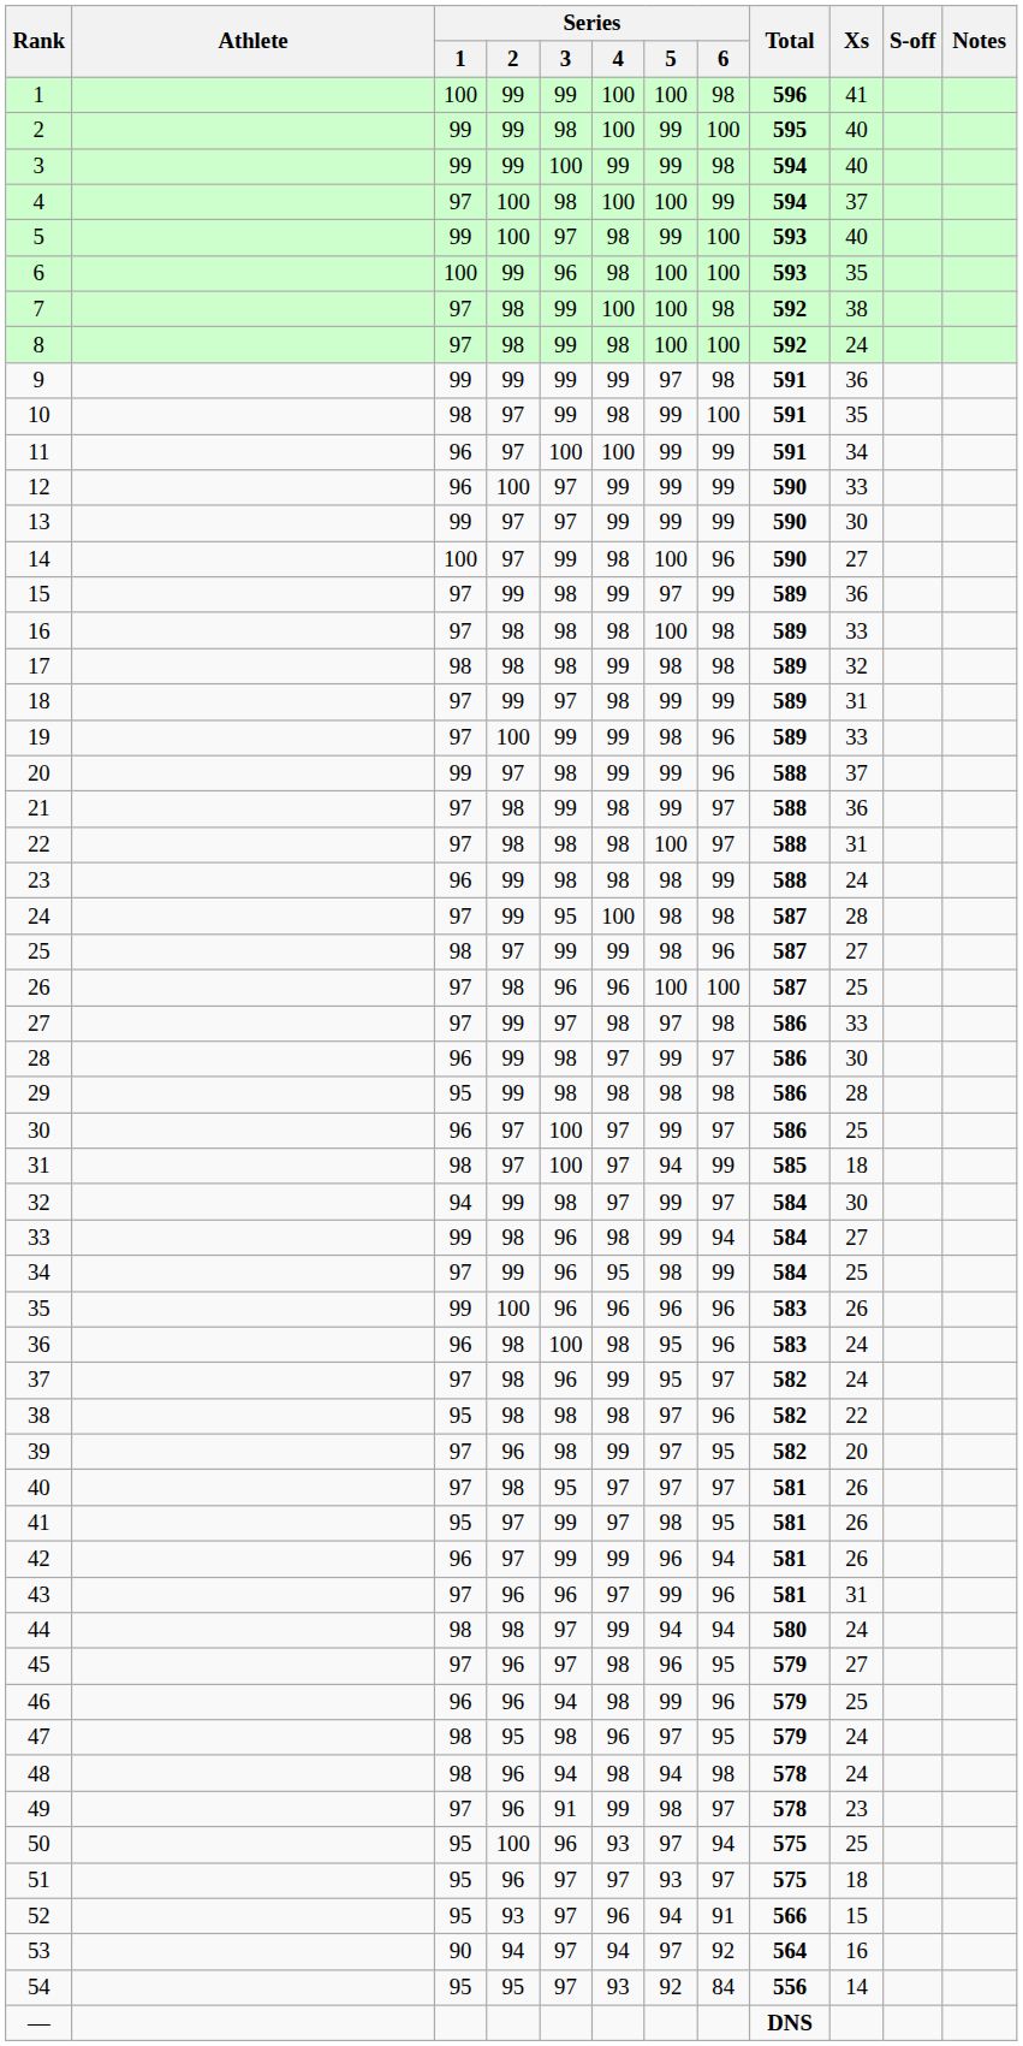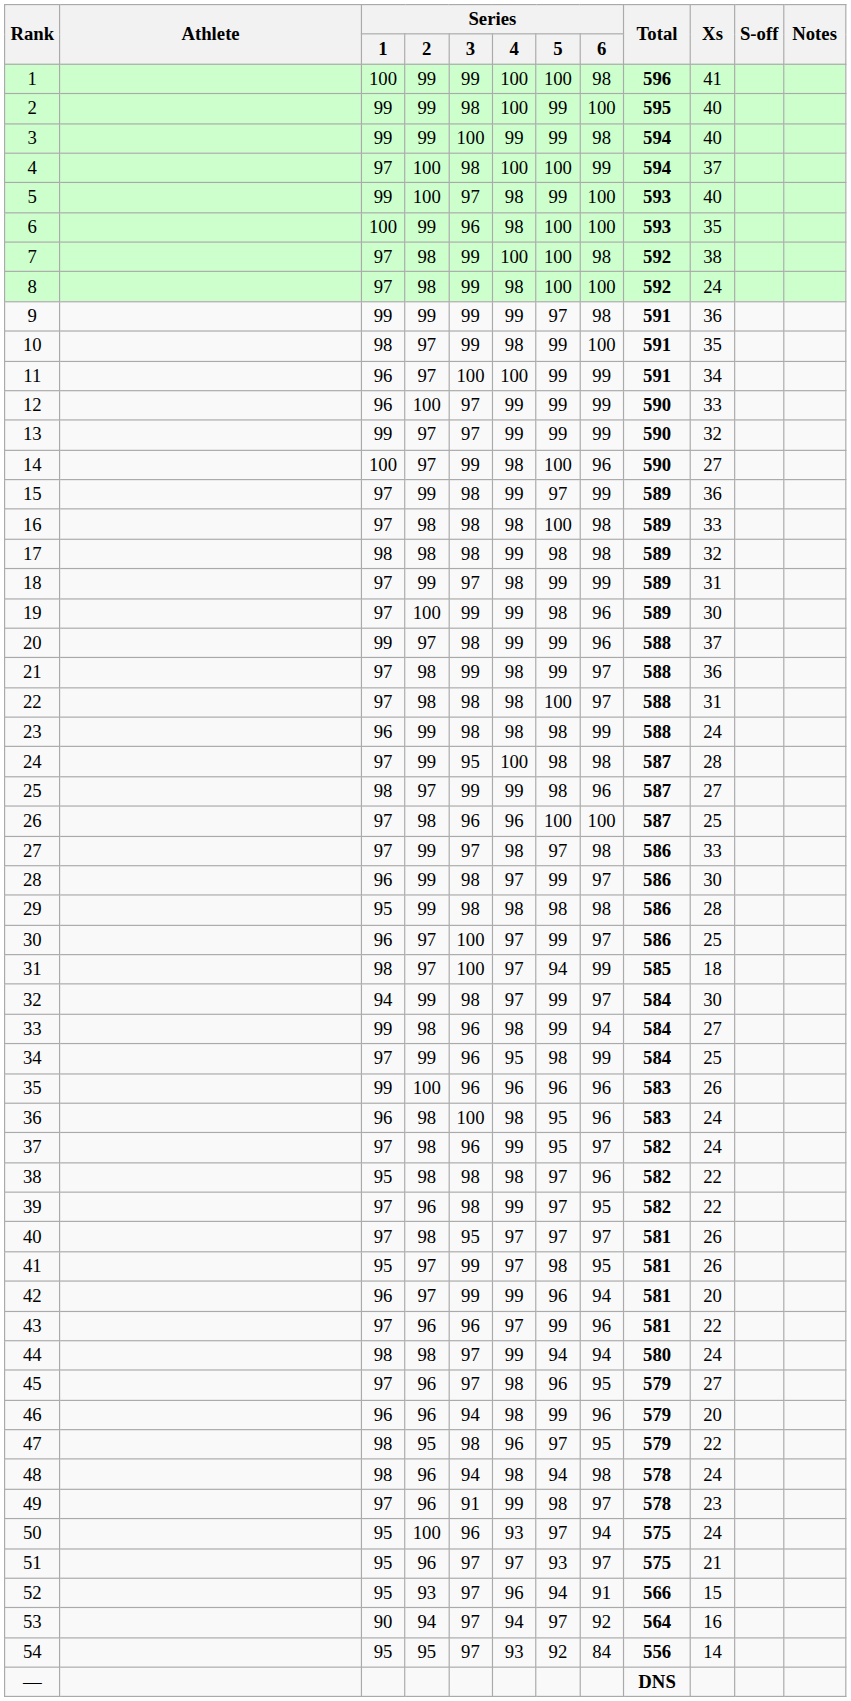13 | Xs: 30 -> 32
19 | Xs: 33 -> 30
39 | Xs: 20 -> 22
42 | Xs: 26 -> 20
43 | Xs: 31 -> 22
46 | Xs: 25 -> 20
47 | Xs: 24 -> 22
50 | Xs: 25 -> 24
51 | Xs: 18 -> 21
